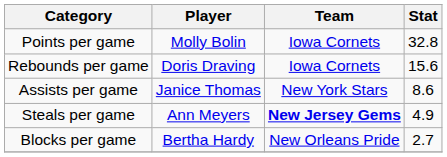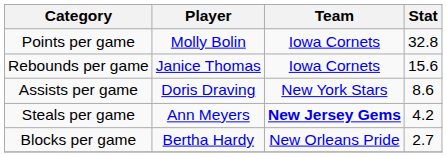Rebounds per game | Player: Doris Draving -> Janice Thomas
Assists per game | Player: Janice Thomas -> Doris Draving
Steals per game | Stat: 4.9 -> 4.2
